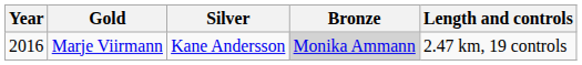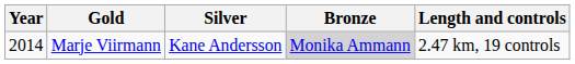Marje Viirmann | Year: 2016 -> 2014
